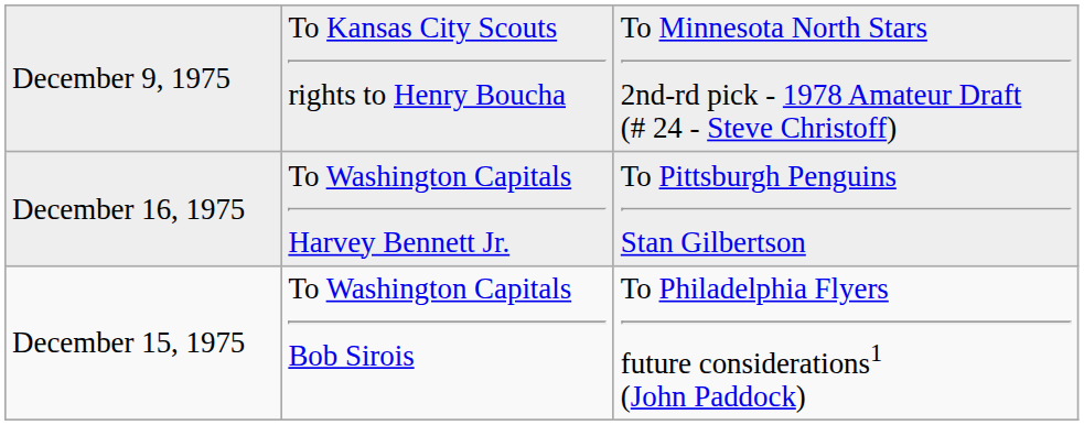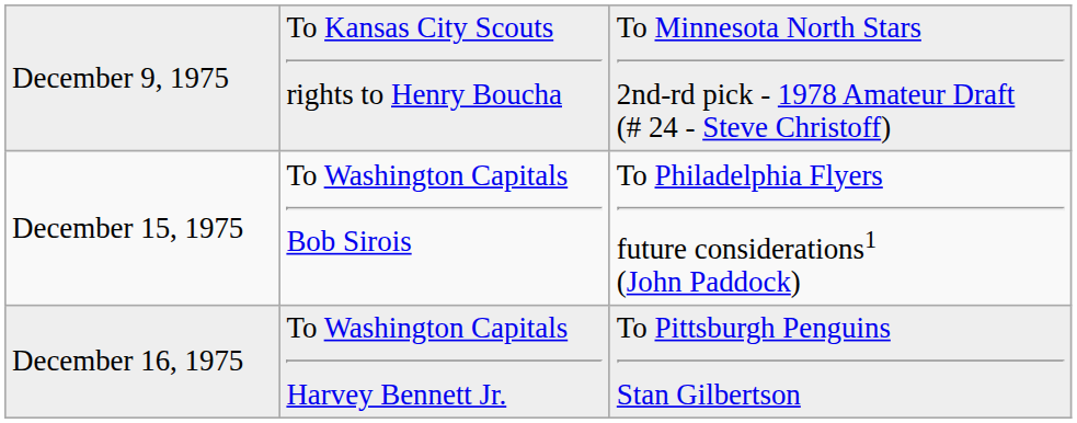rows swapped: December 15, 1975 <-> December 16, 1975
